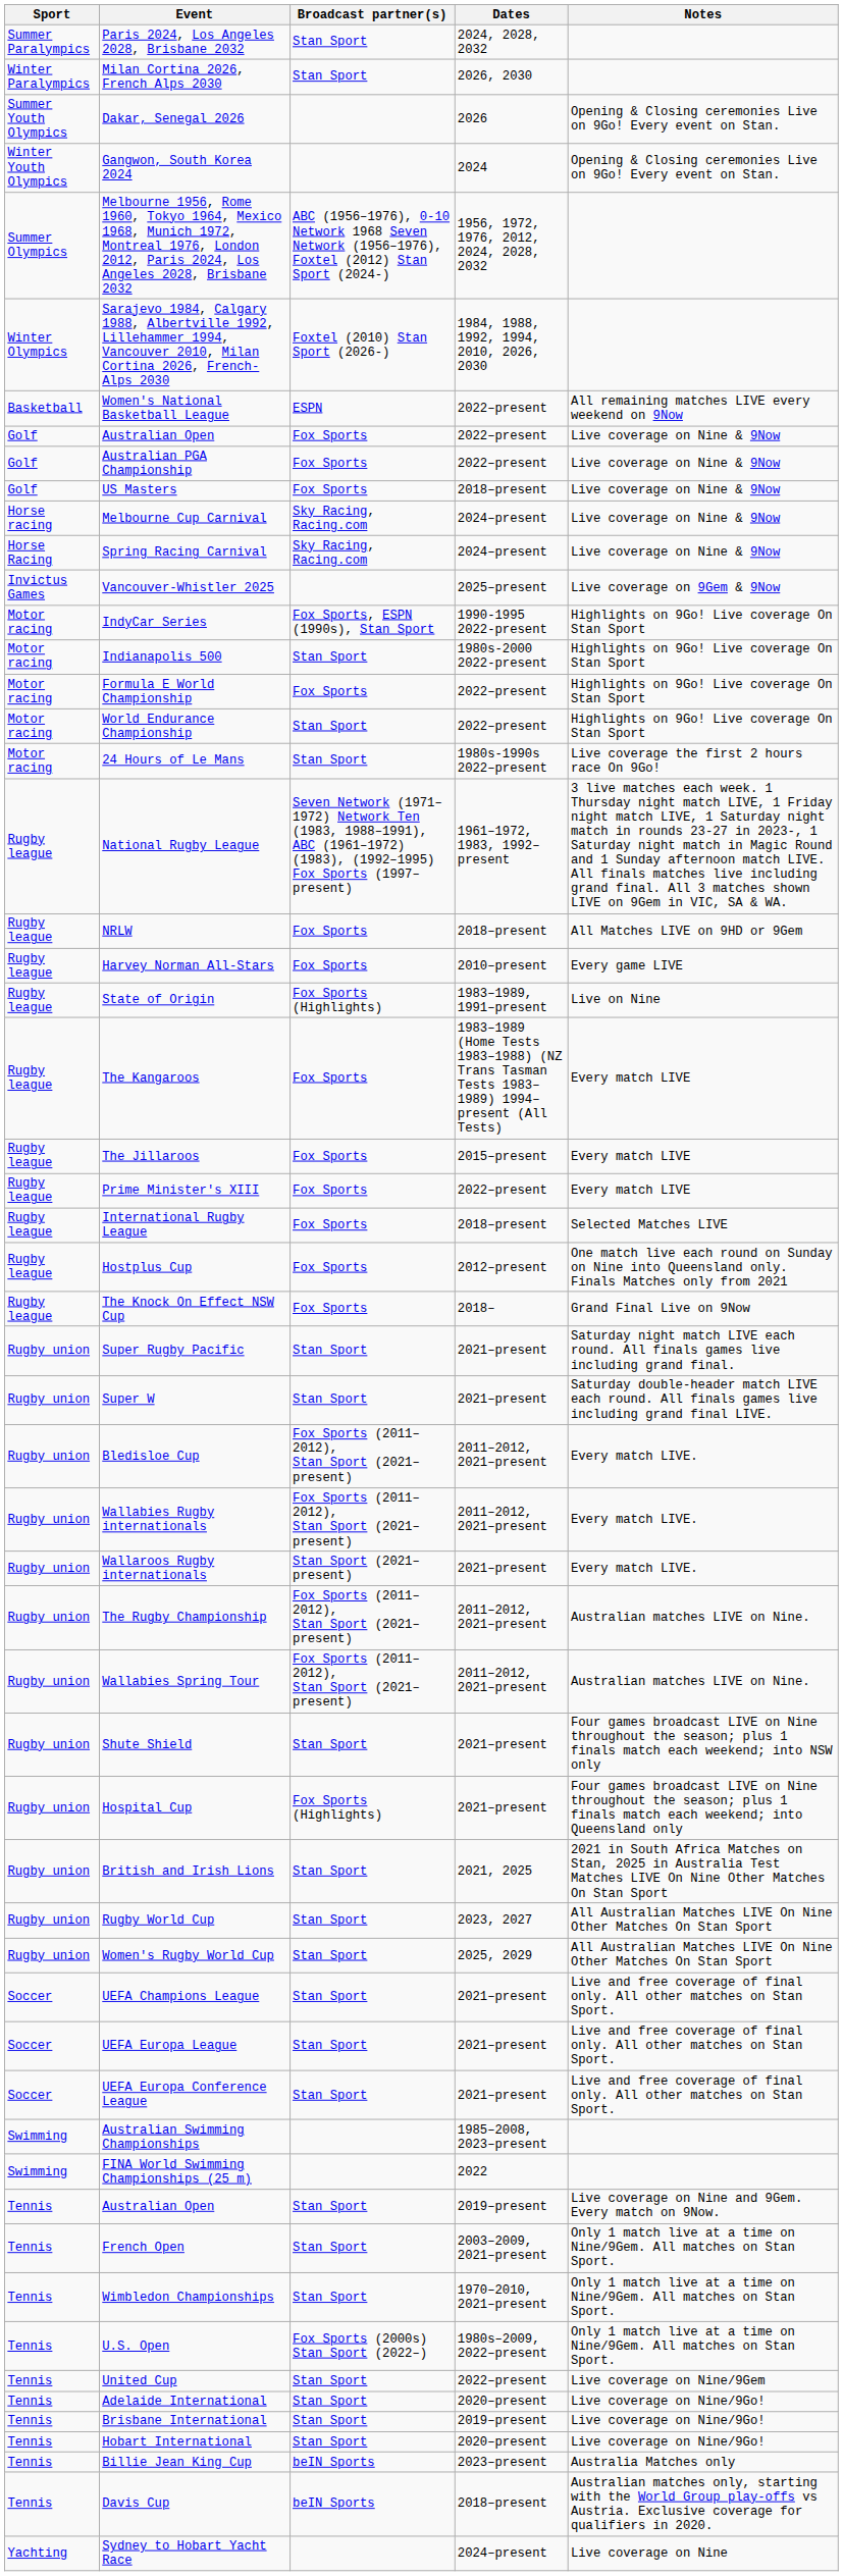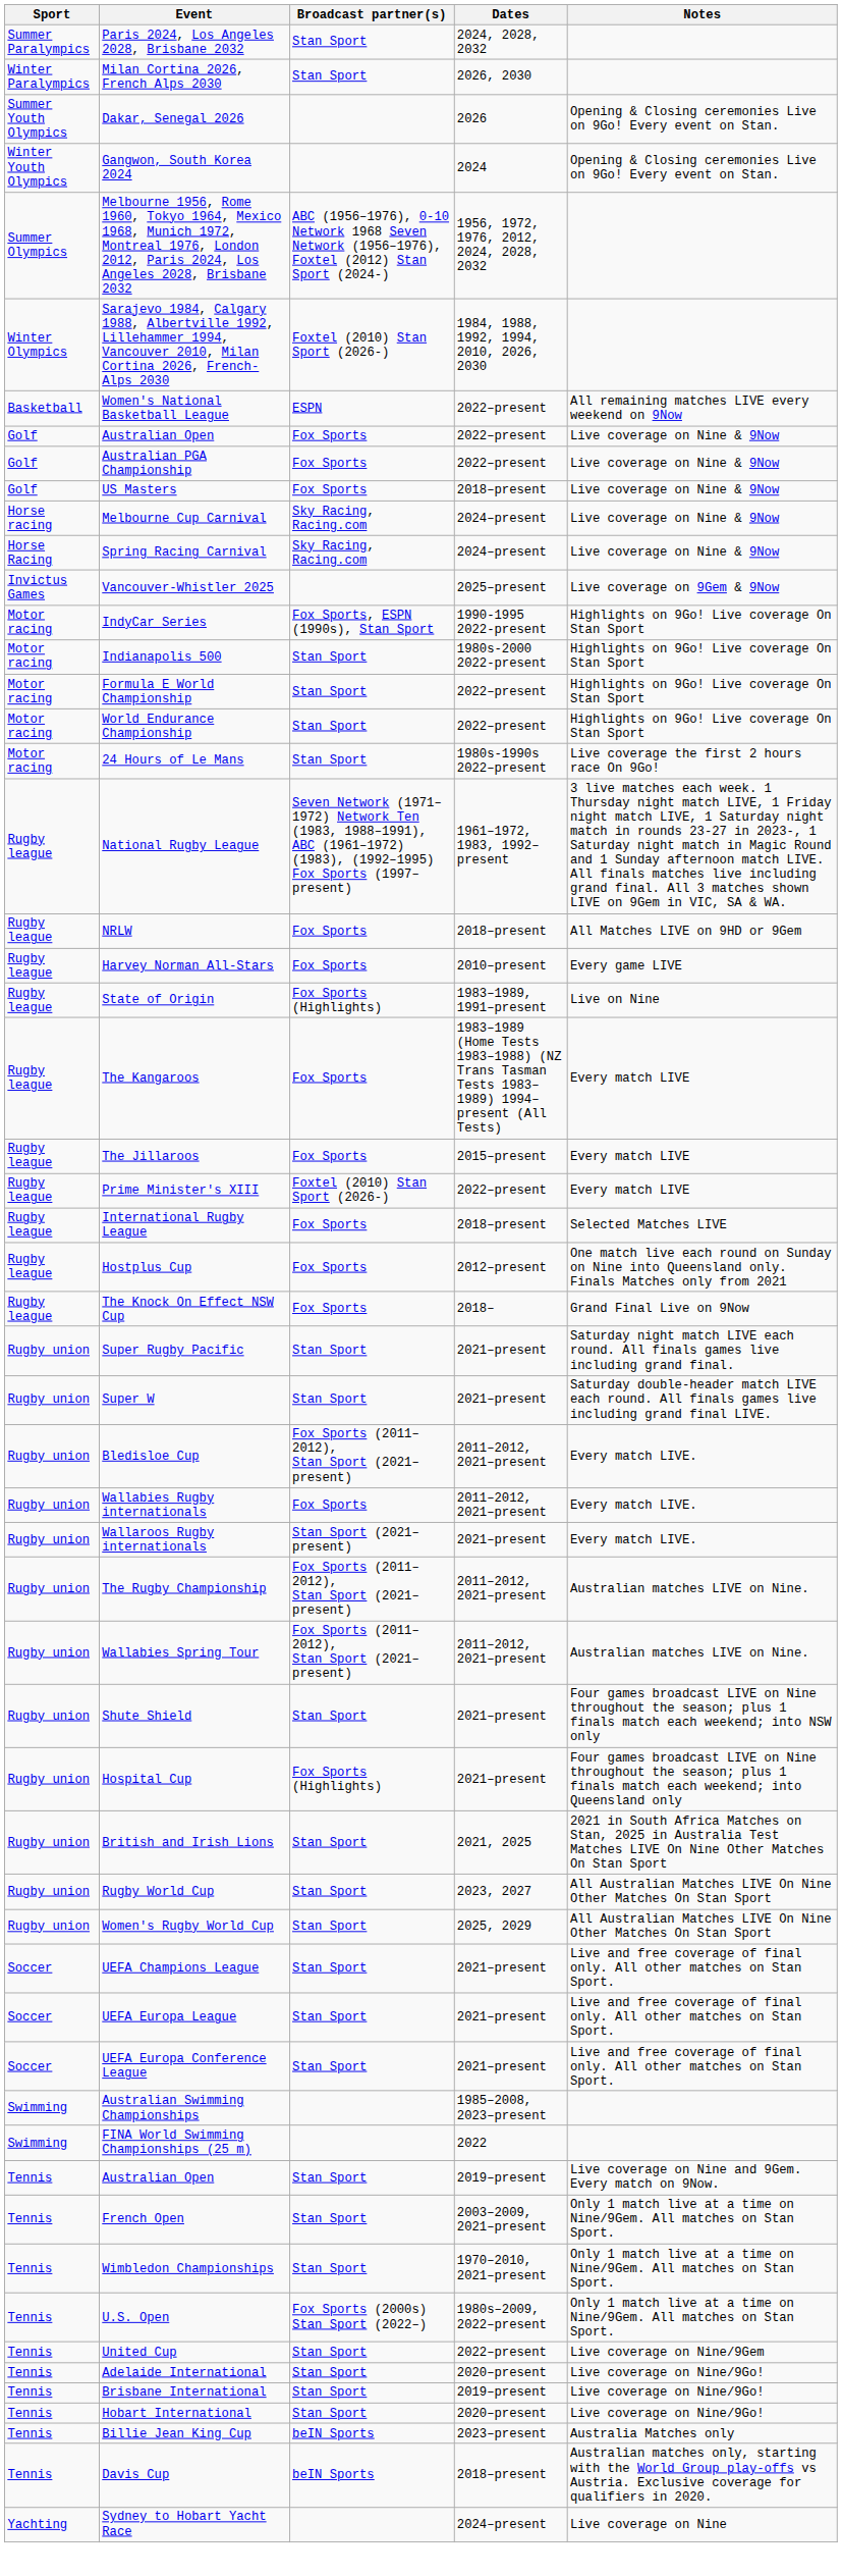Formula E World Championship | Broadcast partner(s): Fox Sports -> Stan Sport
Prime Minister's XIII | Broadcast partner(s): Fox Sports -> Foxtel (2010) Stan Sport (2026-)
Wallabies Rugby internationals | Broadcast partner(s): Fox Sports (2011–2012), Stan Sport (2021–present) -> Fox Sports
